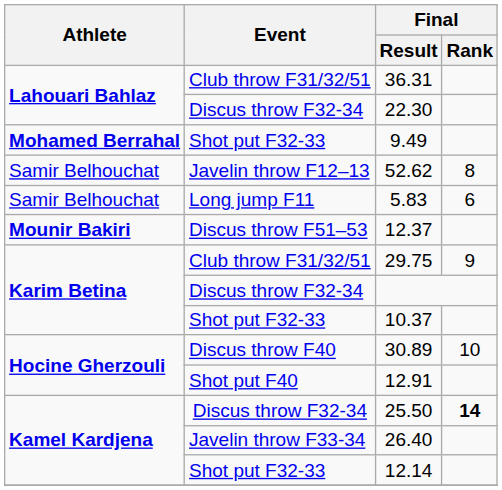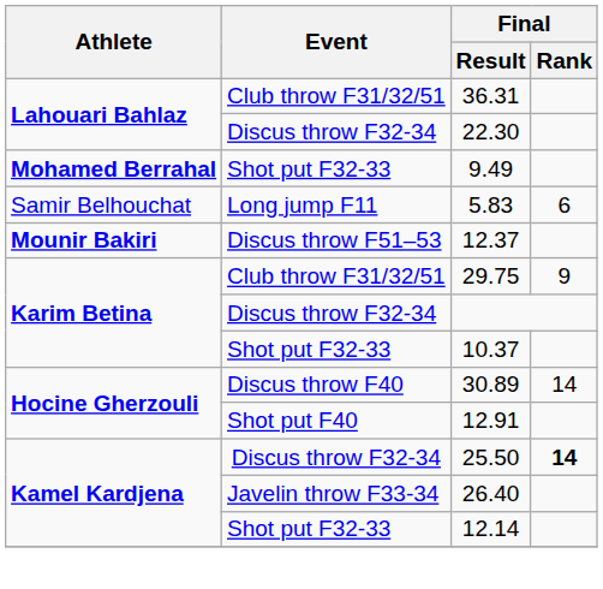- row: Samir Belhouchat | Javelin throw F12–13 | 52.62 | 8
30.89 | Final / Rank: 10 -> 14
